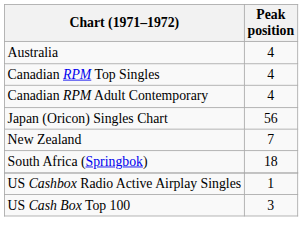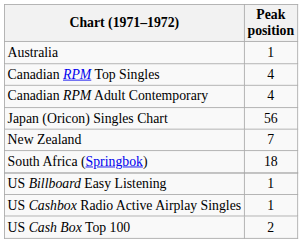Australia | Peak position: 4 -> 1
+ row: US Billboard Easy Listening | 1
US Cash Box Top 100 | Peak position: 3 -> 2
